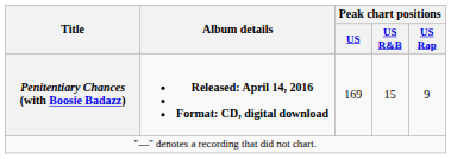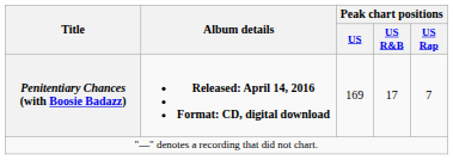Penitentiary Chances (with Boosie Badazz) | Peak chart positions / US R&B: 15 -> 17
Penitentiary Chances (with Boosie Badazz) | Peak chart positions / US Rap: 9 -> 7
